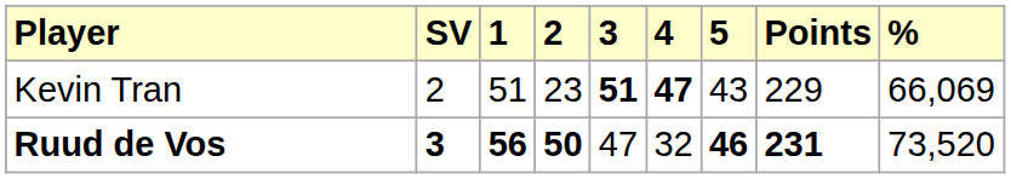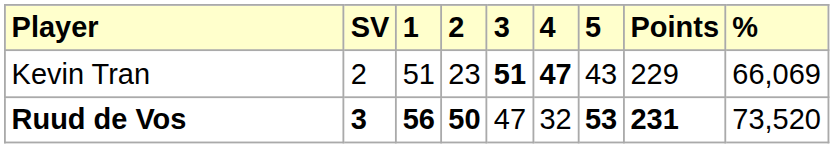Ruud de Vos | 5: 46 -> 53
